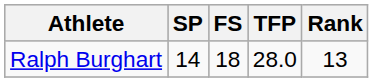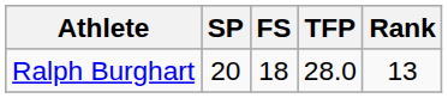Ralph Burghart | SP: 14 -> 20
